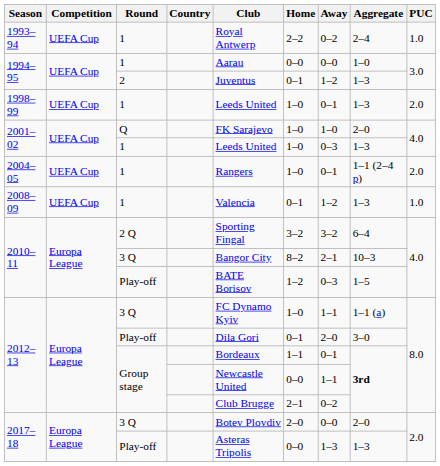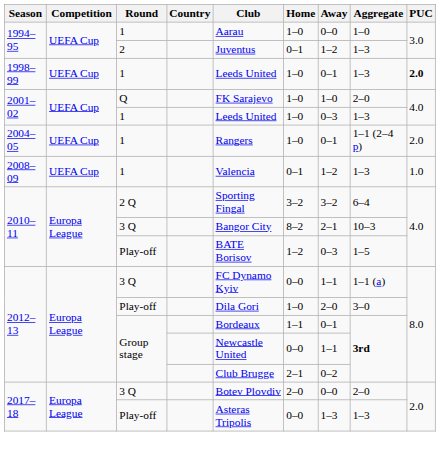- row: 1993–94 | UEFA Cup | 1 | Royal Antwerp | 2–2 | 0–2 | 2–4 | 1.0
1994–95 / 1 | Home: 0–0 -> 1–0
1998–99 | PUC: normal -> bold
2012–13 / 3 Q | Home: 1–0 -> 0–0
2012–13 / Play-off | Home: 0–1 -> 1–0
